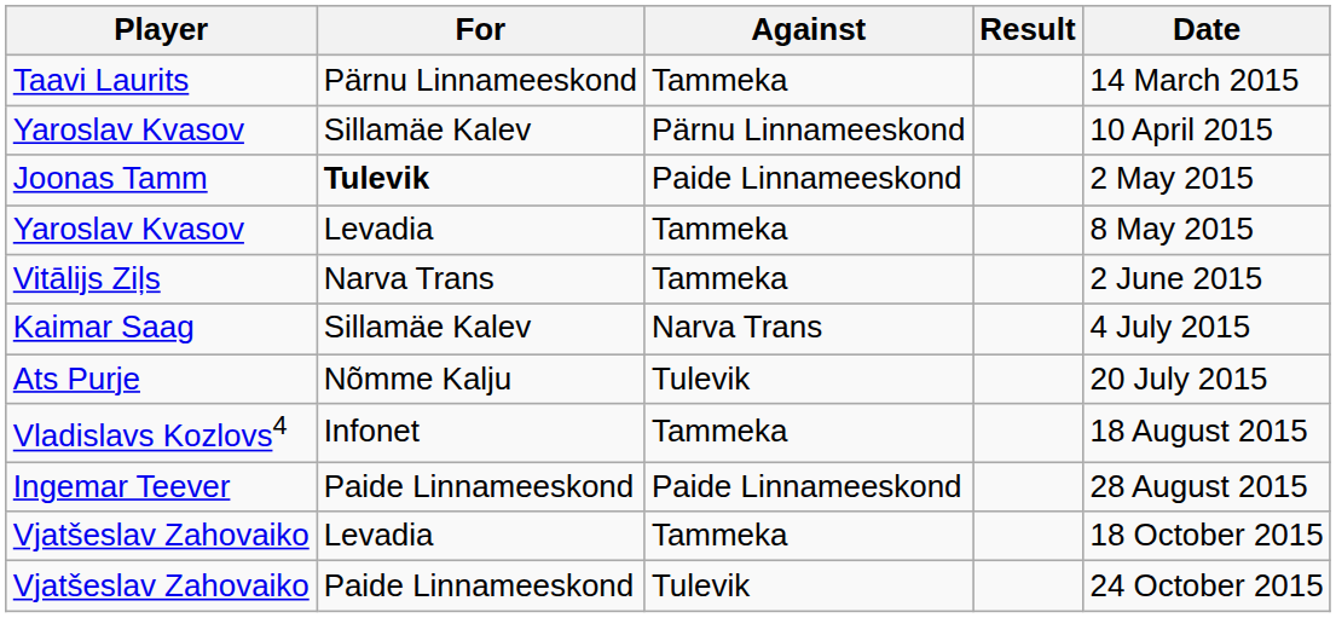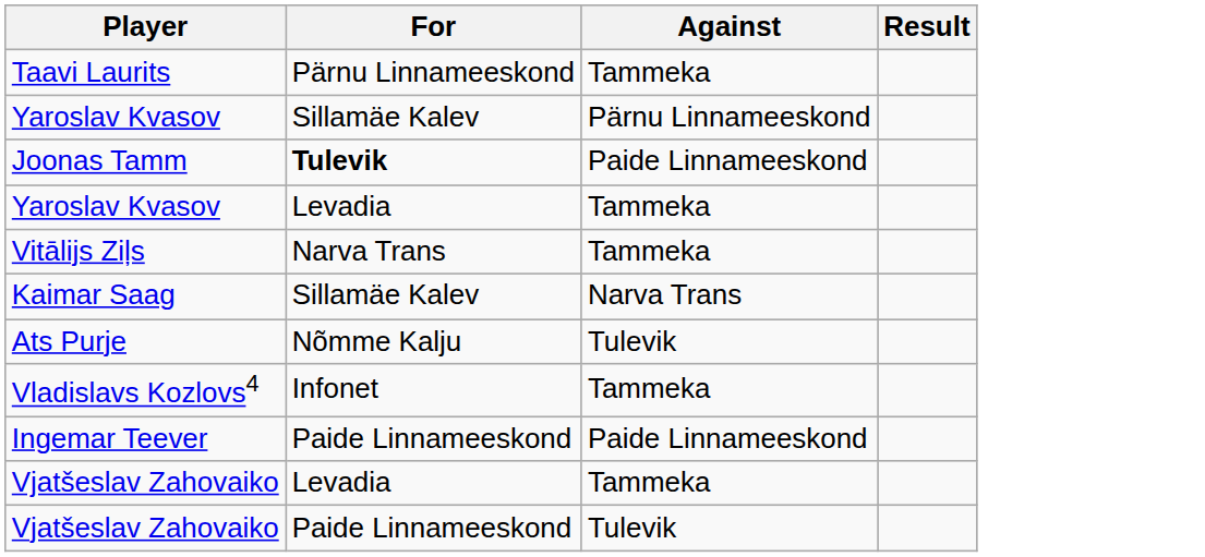- column: Date | 14 March 2015 | 10 April 2015 | 2 May 2015 | 8 May 2015 | 2 June 2015 | 4 July 2015 | 20 July 2015 | 18 August 2015 | 28 August 2015 | 18 October 2015 | 24 October 2015
